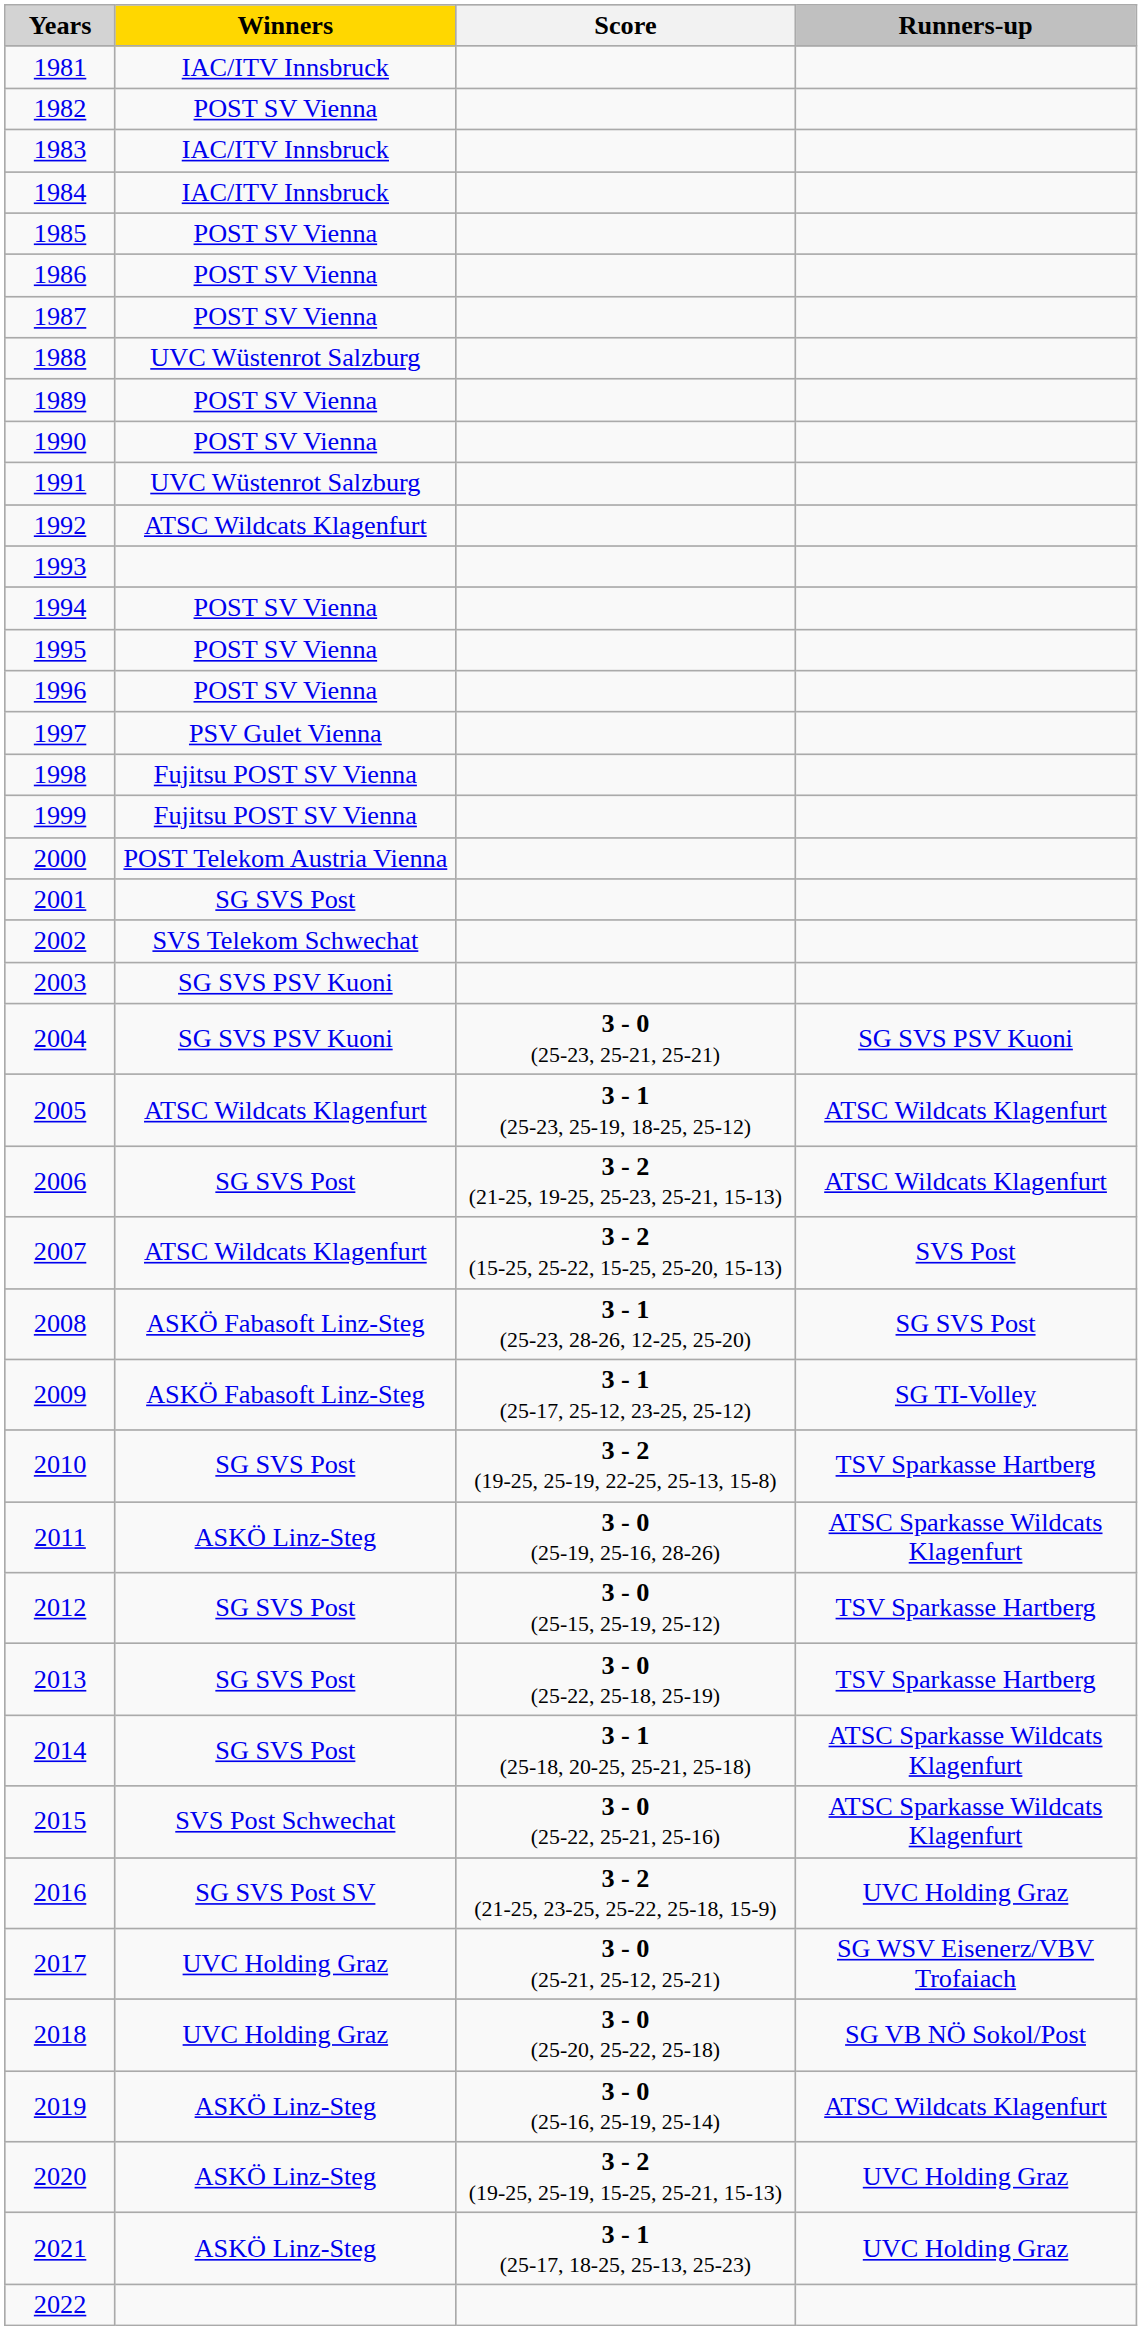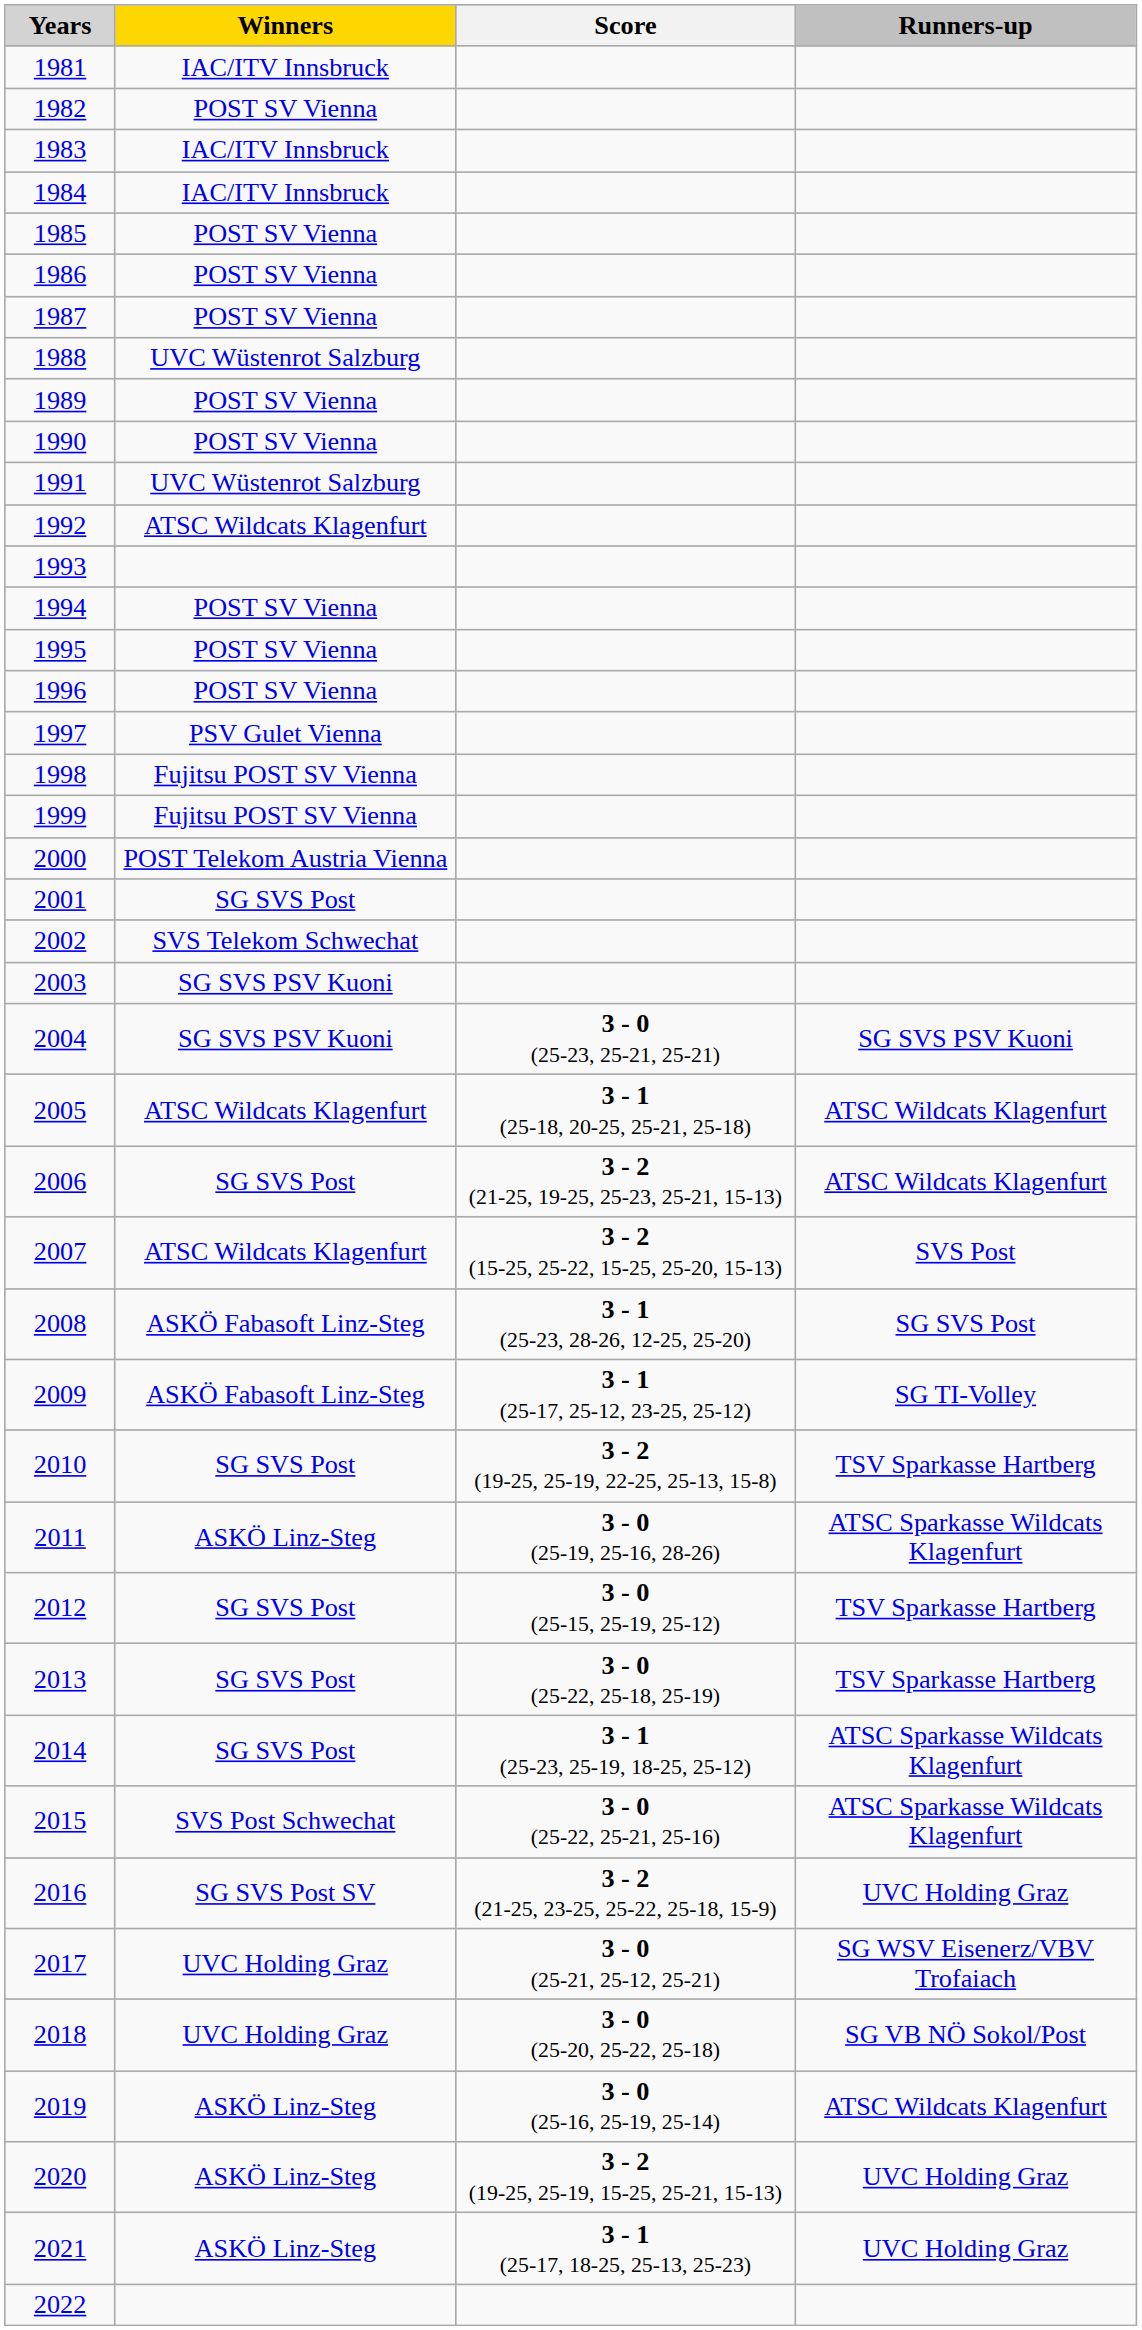2005 | Score: 3 - 1 (25-23, 25-19, 18-25, 25-12) -> 3 - 1 (25-18, 20-25, 25-21, 25-18)
2014 | Score: 3 - 1 (25-18, 20-25, 25-21, 25-18) -> 3 - 1 (25-23, 25-19, 18-25, 25-12)
